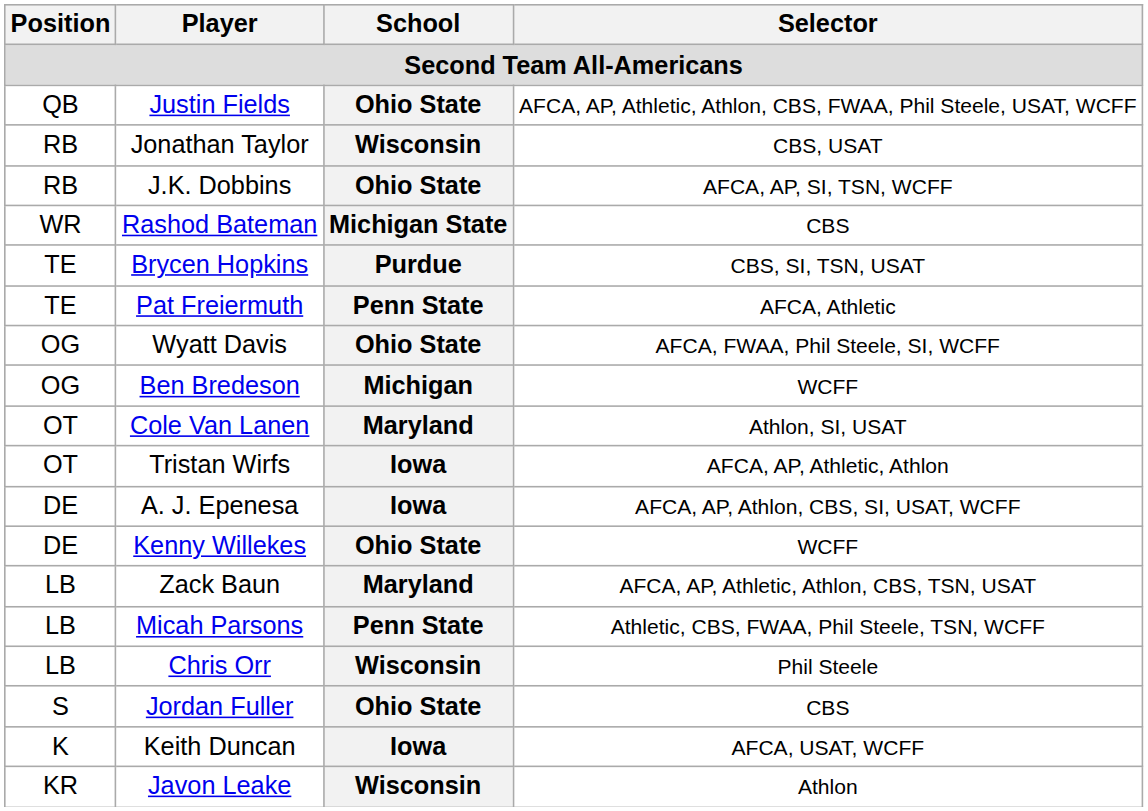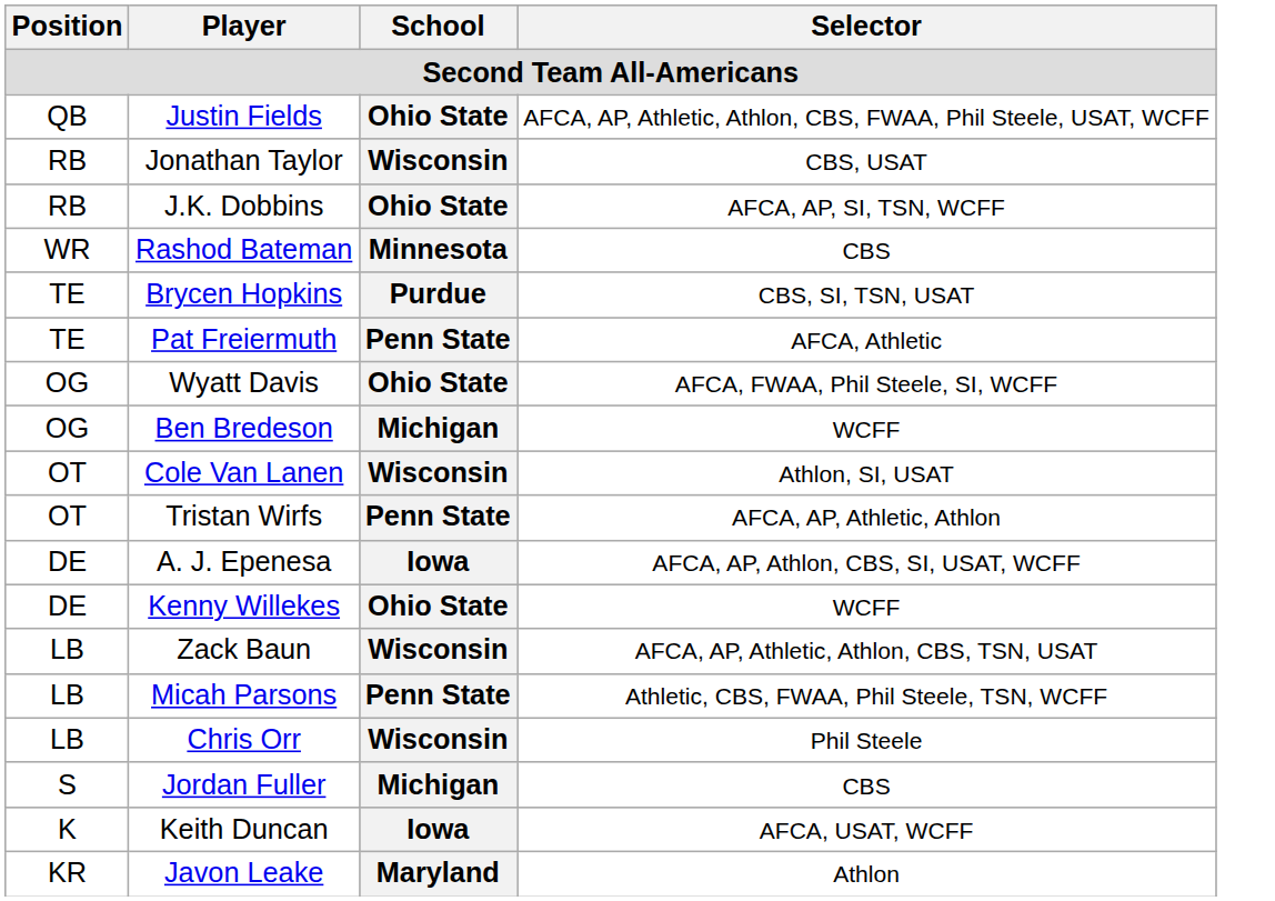Rashod Bateman | School: Michigan State -> Minnesota
Cole Van Lanen | School: Maryland -> Wisconsin
Tristan Wirfs | School: Iowa -> Penn State
Zack Baun | School: Maryland -> Wisconsin
Jordan Fuller | School: Ohio State -> Michigan
Javon Leake | School: Wisconsin -> Maryland
